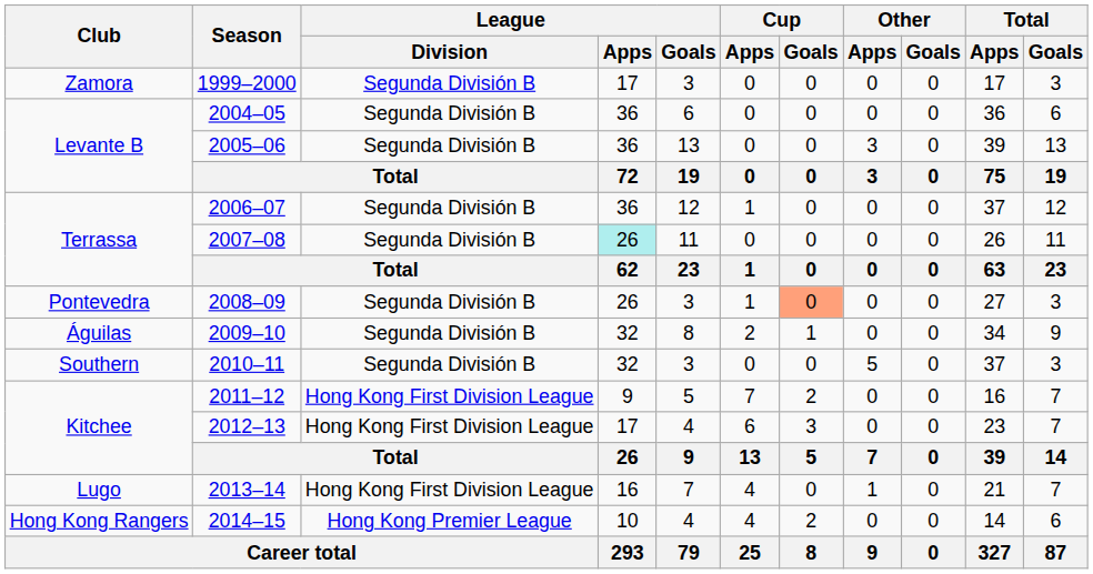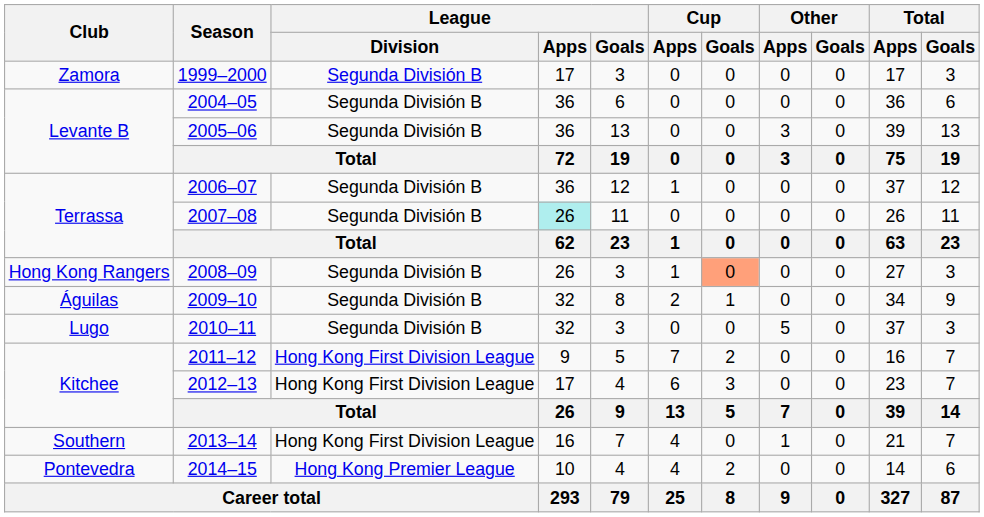2008–09 | Club: Pontevedra -> Hong Kong Rangers
2010–11 | Club: Southern -> Lugo
2013–14 | Club: Lugo -> Southern
2014–15 | Club: Hong Kong Rangers -> Pontevedra
